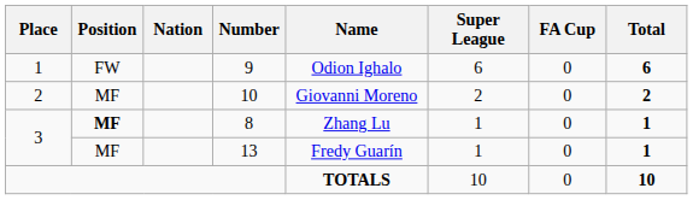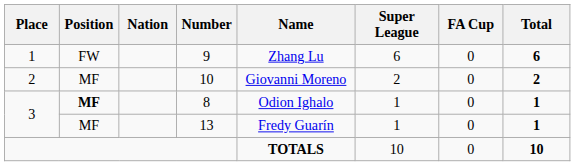9 | Name: Odion Ighalo -> Zhang Lu
8 | Name: Zhang Lu -> Odion Ighalo
